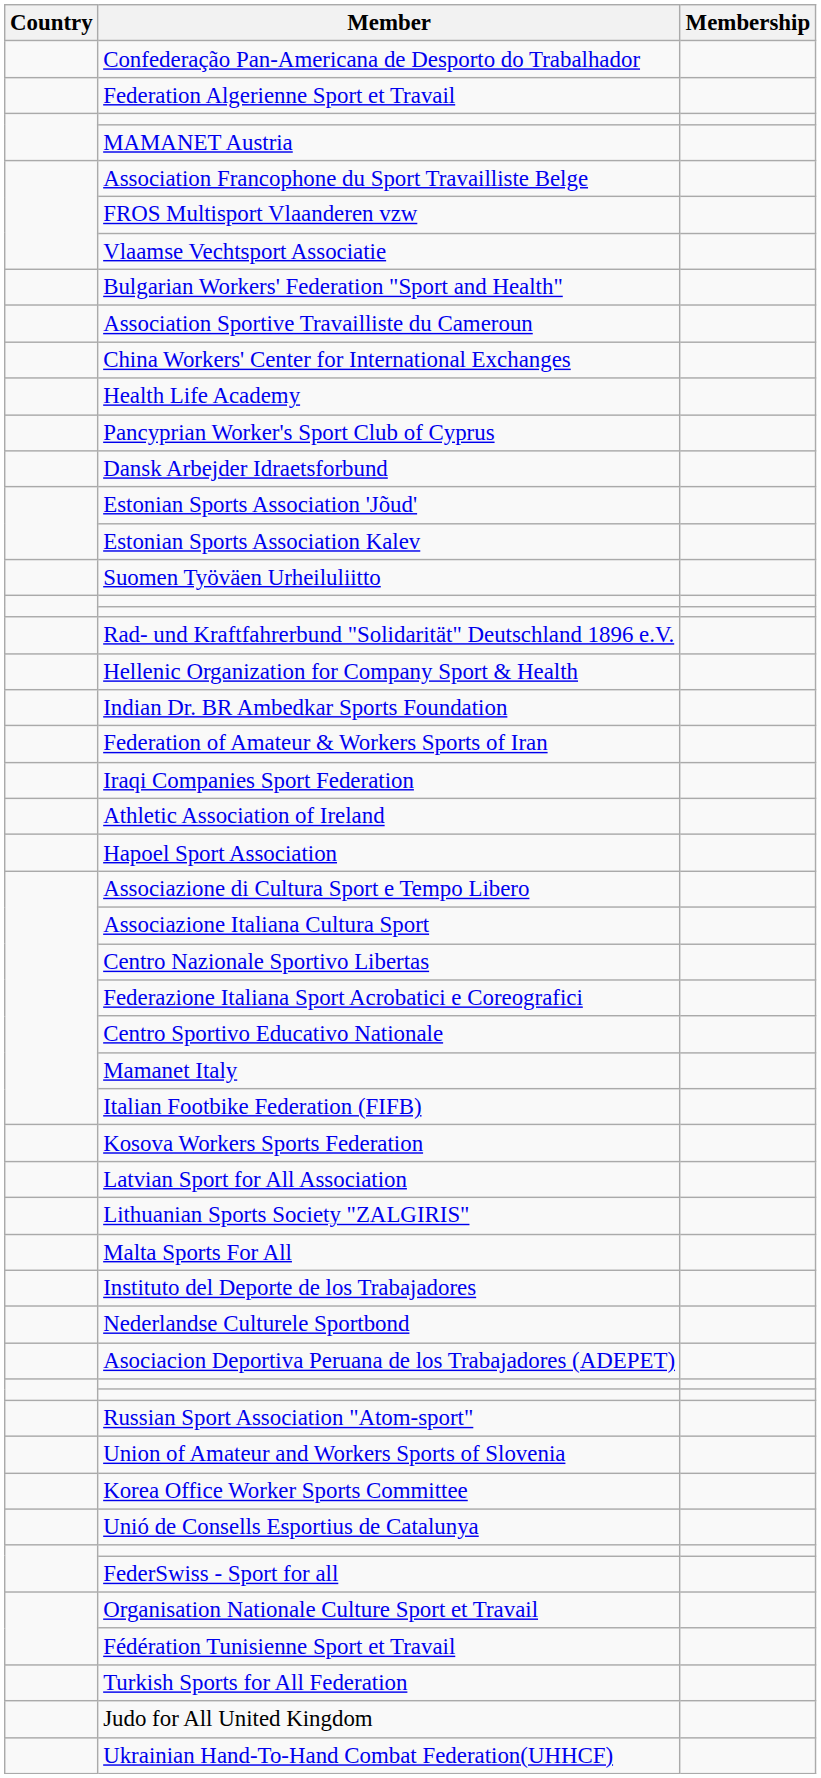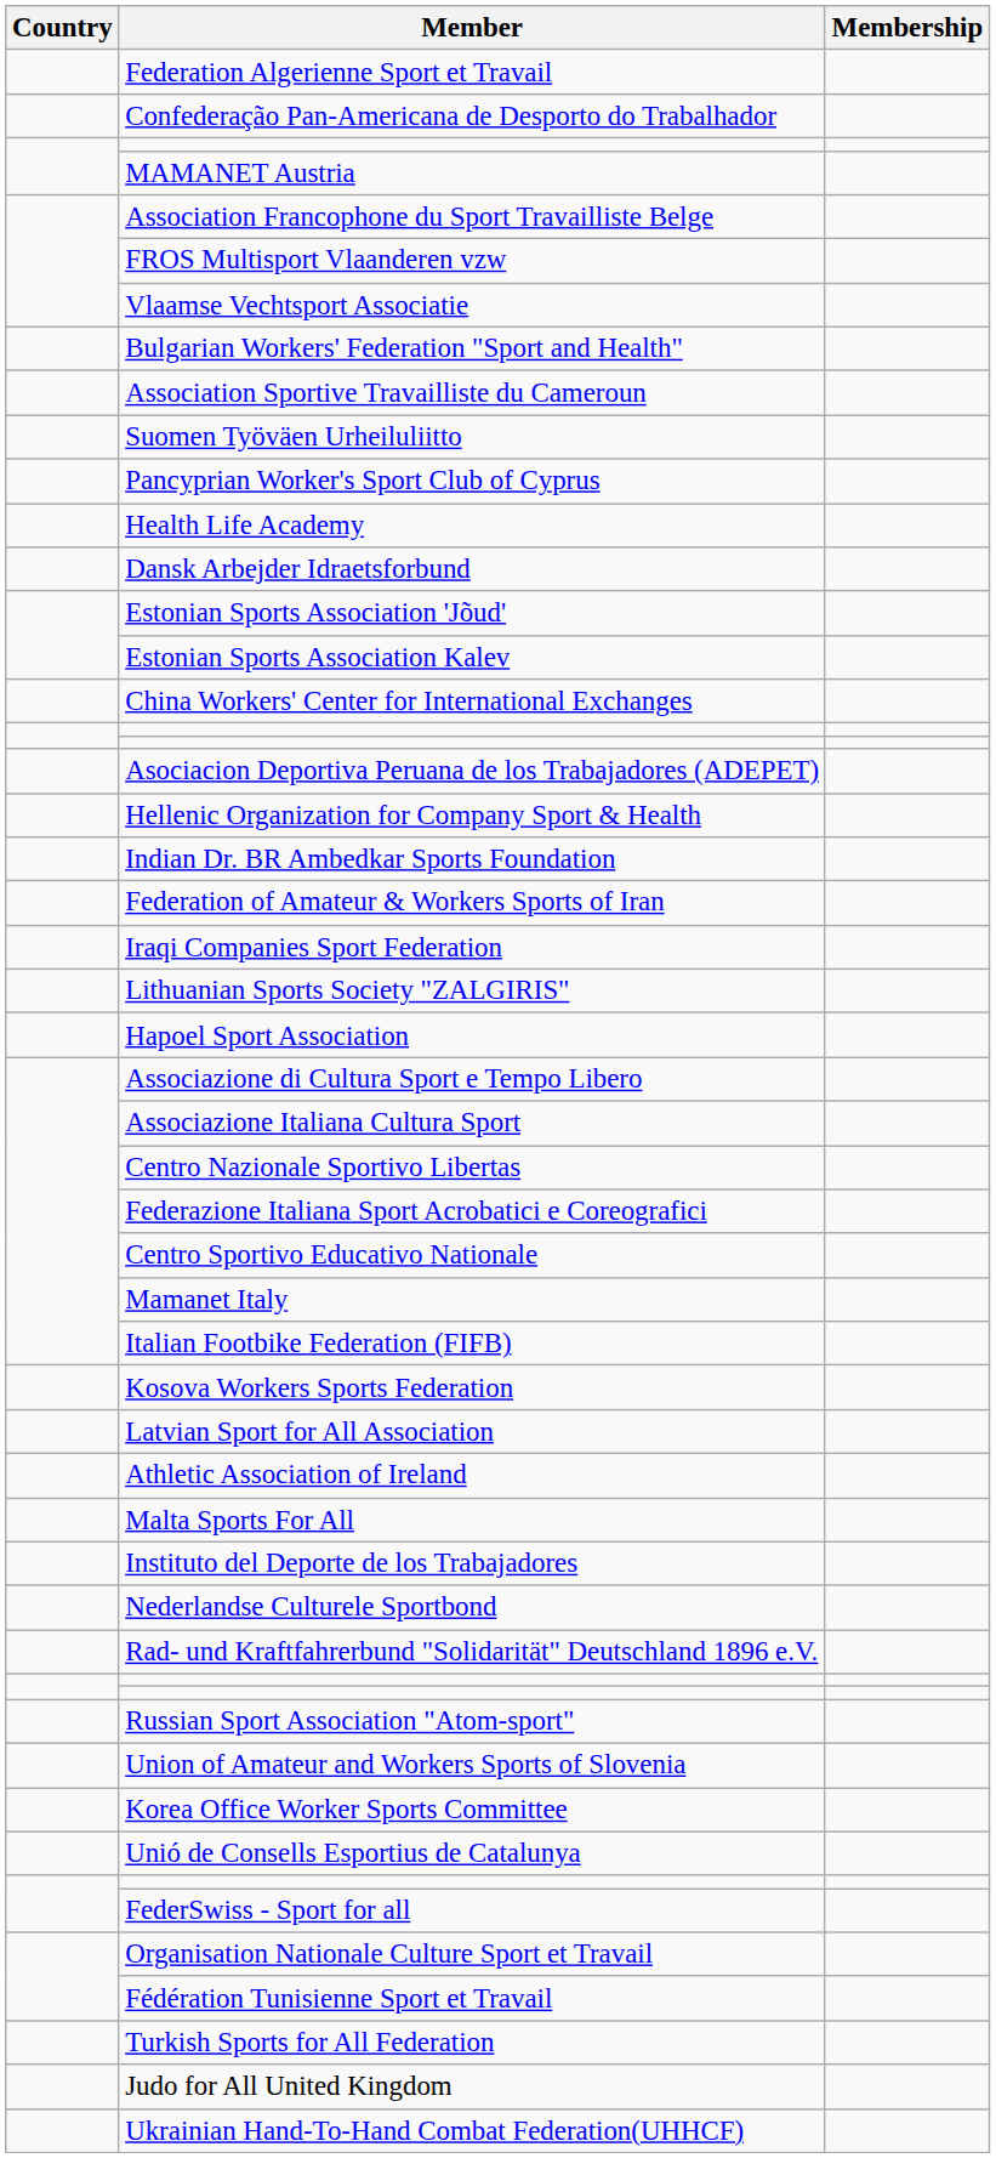rows swapped: Federation Algerienne Sport et Travail <-> Confederação Pan-Americana de Desporto do Trabalhador
rows swapped: China Workers' Center for International Exchanges <-> Suomen Työväen Urheiluliitto
rows swapped: Health Life Academy <-> Pancyprian Worker's Sport Club of Cyprus
rows swapped: Rad- und Kraftfahrerbund "Solidarität" Deutschland 1896 e.V. <-> Asociacion Deportiva Peruana de los Trabajadores (ADEPET)
rows swapped: Athletic Association of Ireland <-> Lithuanian Sports Society "ZALGIRIS"
